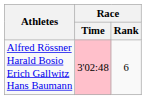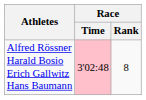Alfred Rössner Harald Bosio Erich Gallwitz Hans Baumann | Race / Rank: 6 -> 8
